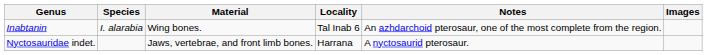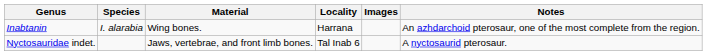columns swapped: Notes <-> Images
Inabtanin | Locality: Tal Inab 6 -> Harrana
Nyctosauridae indet. | Locality: Harrana -> Tal Inab 6
